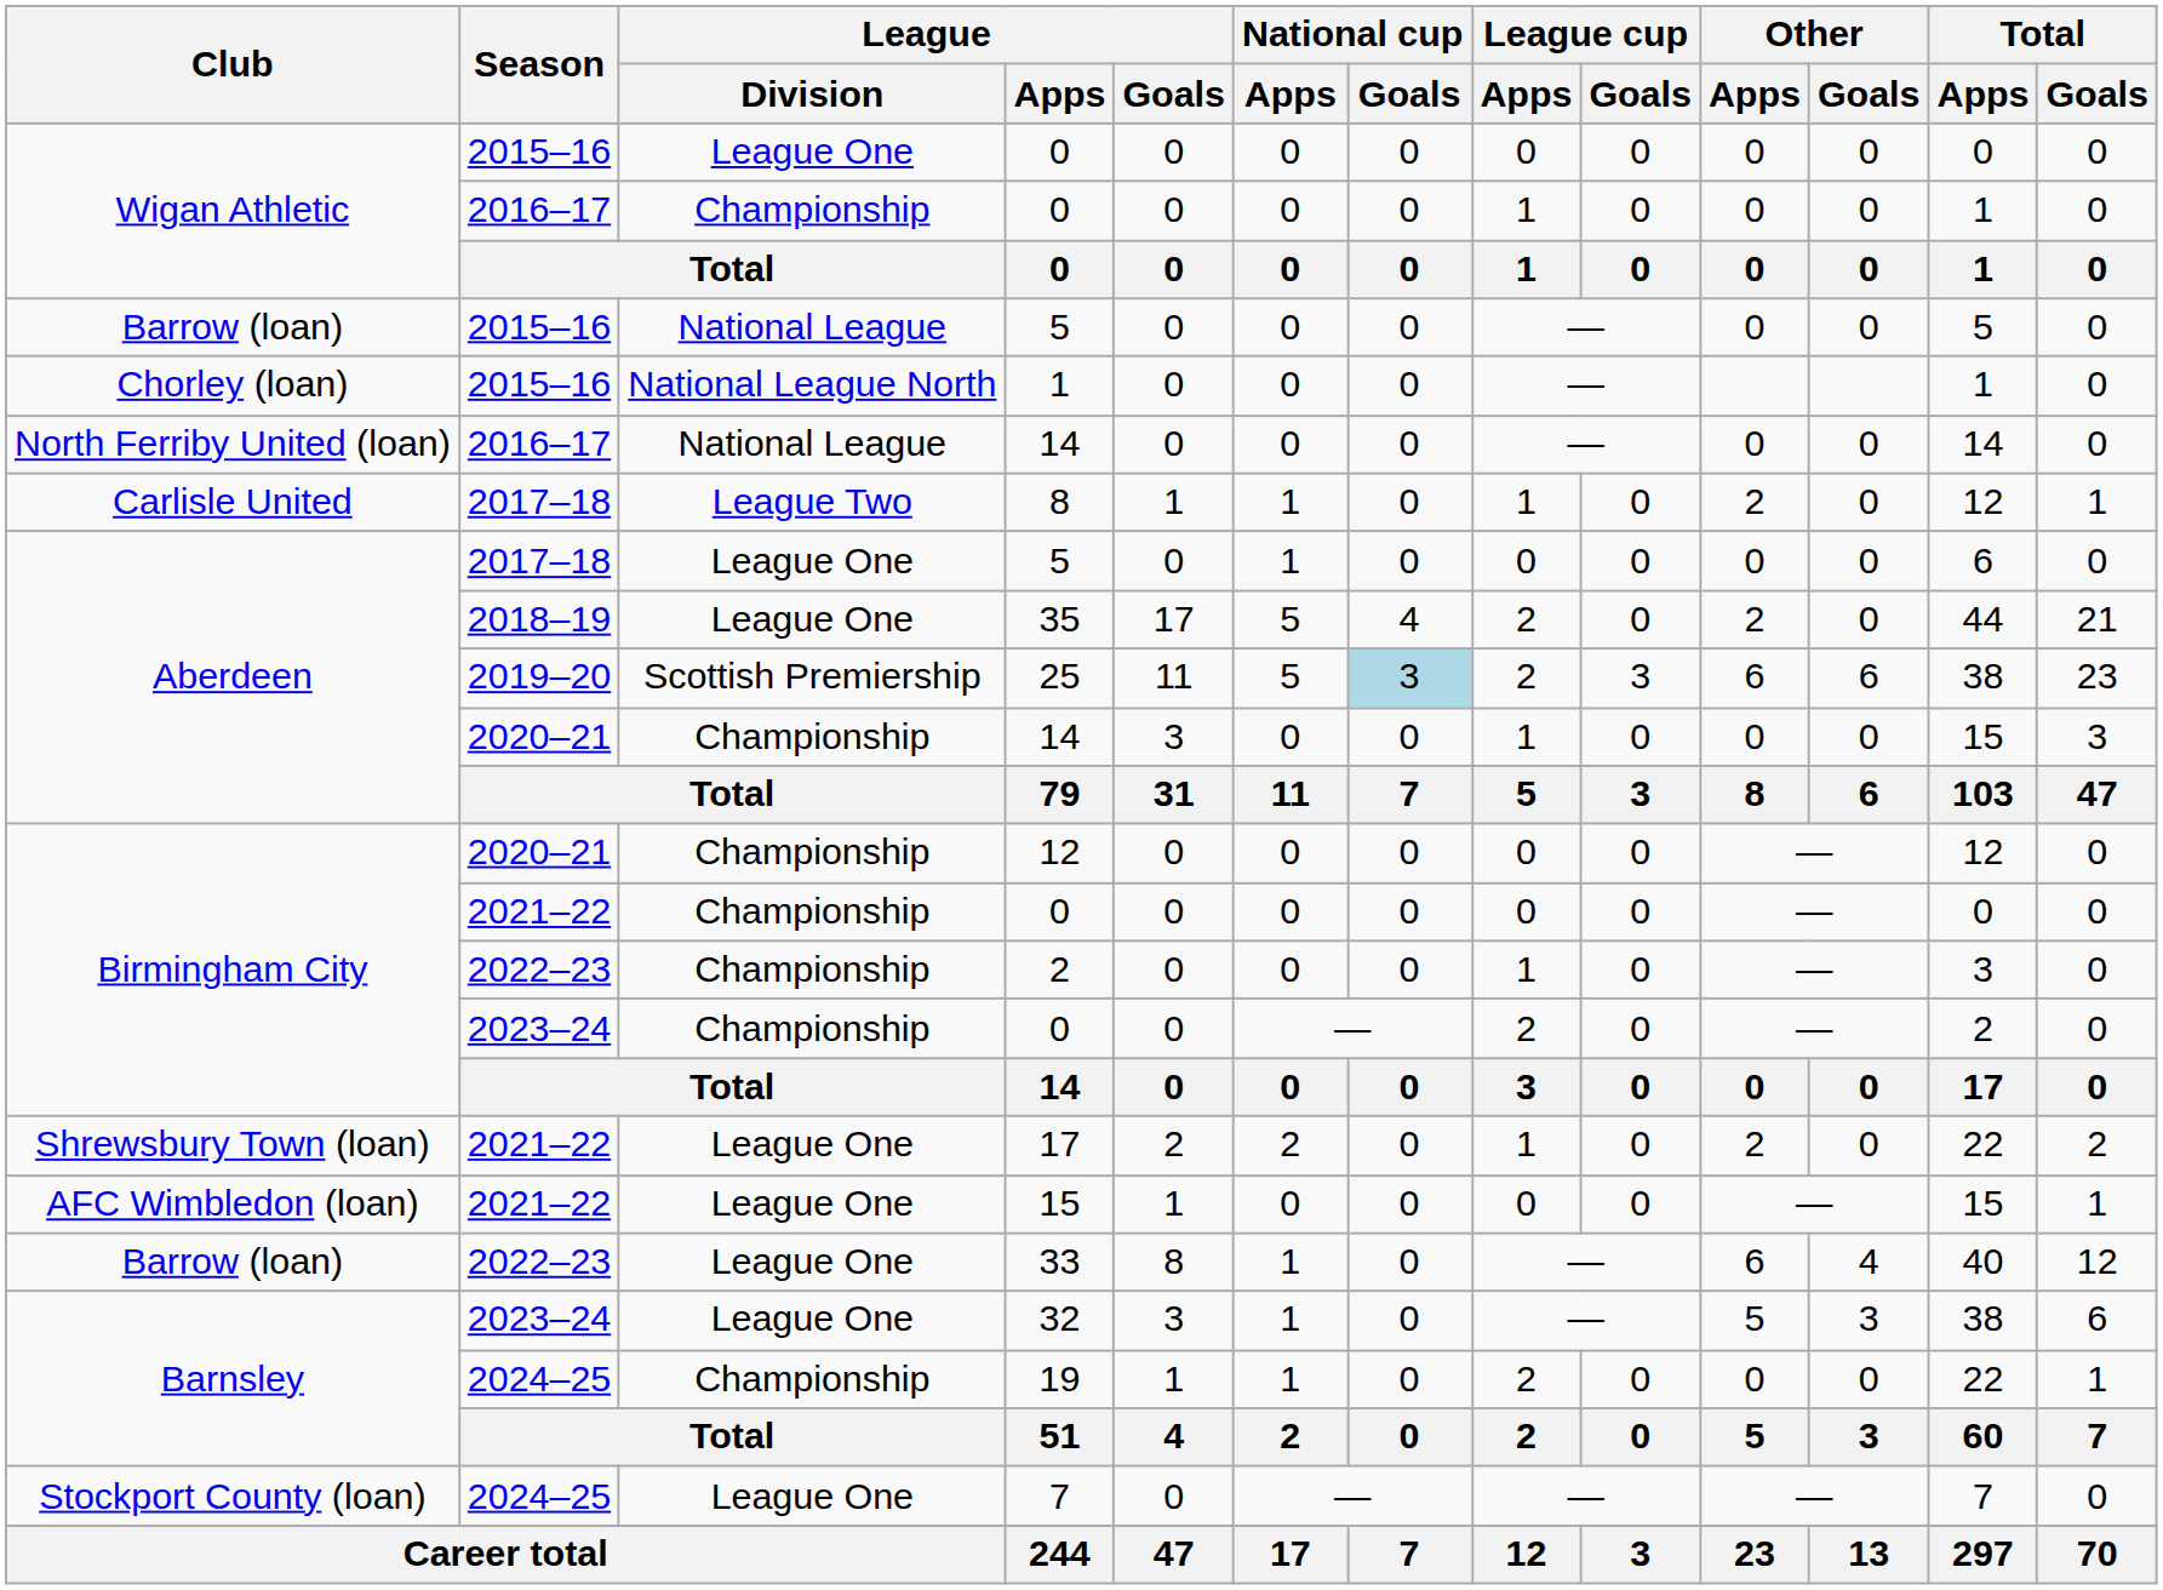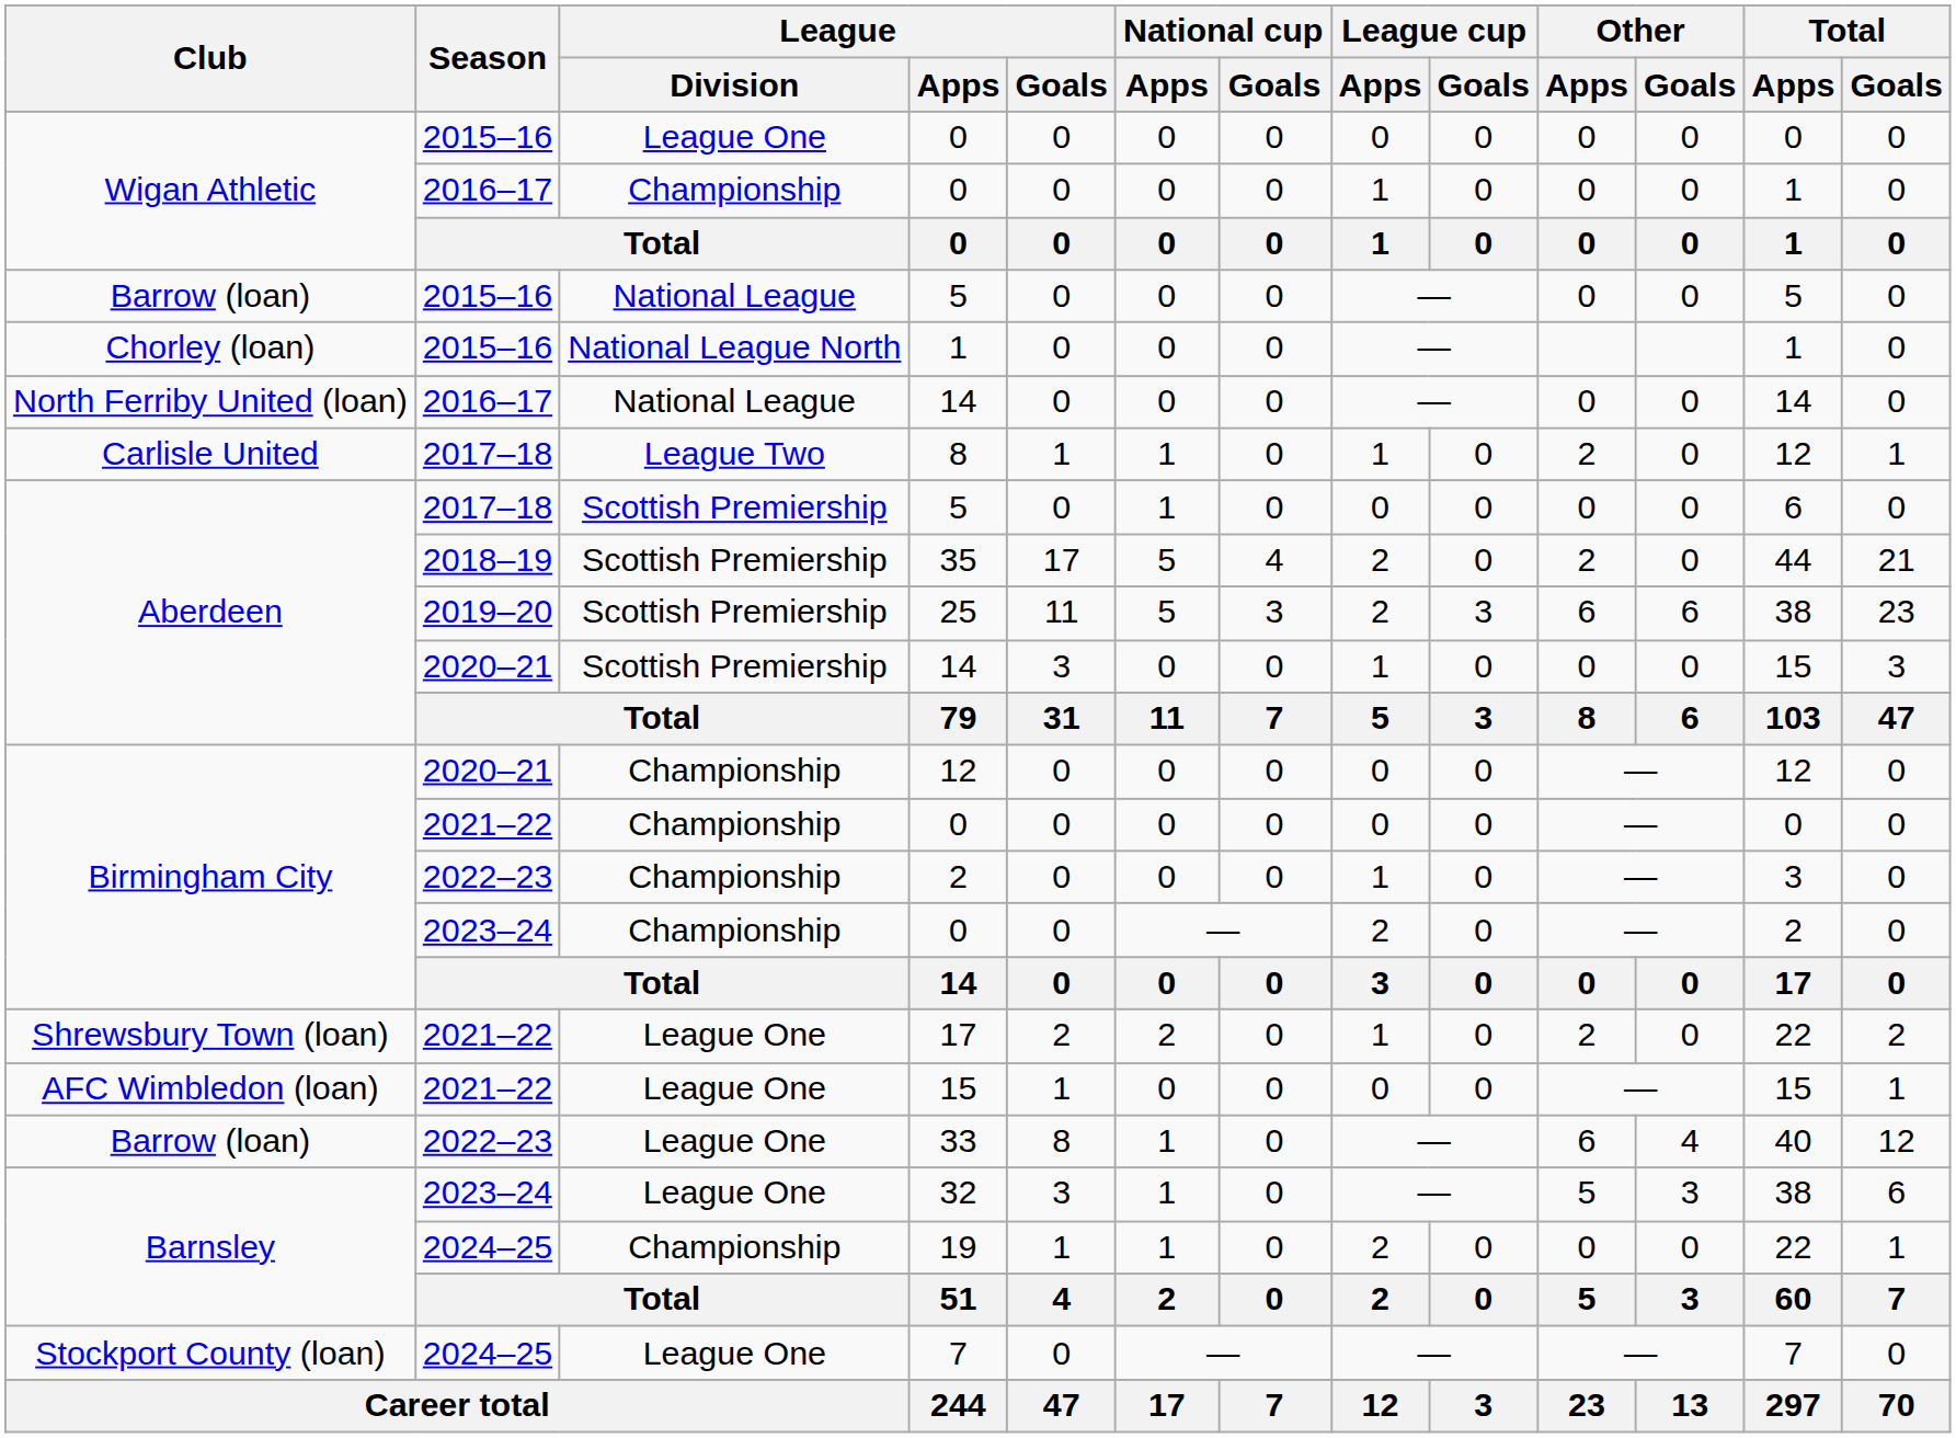2017–18 / 5 | League / Division: League One -> Scottish Premiership
35 | League / Division: League One -> Scottish Premiership
25 | National cup / Goals: lightblue background -> no background
2020–21 / 14 | League / Division: Championship -> Scottish Premiership
